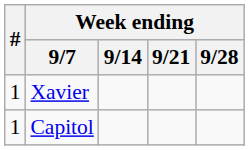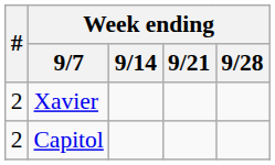Xavier | #: 1 -> 2
Capitol | #: 1 -> 2
